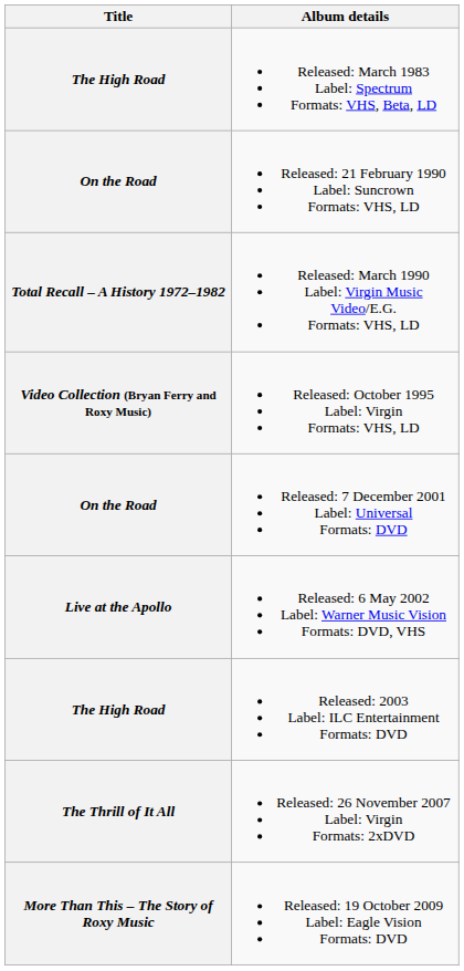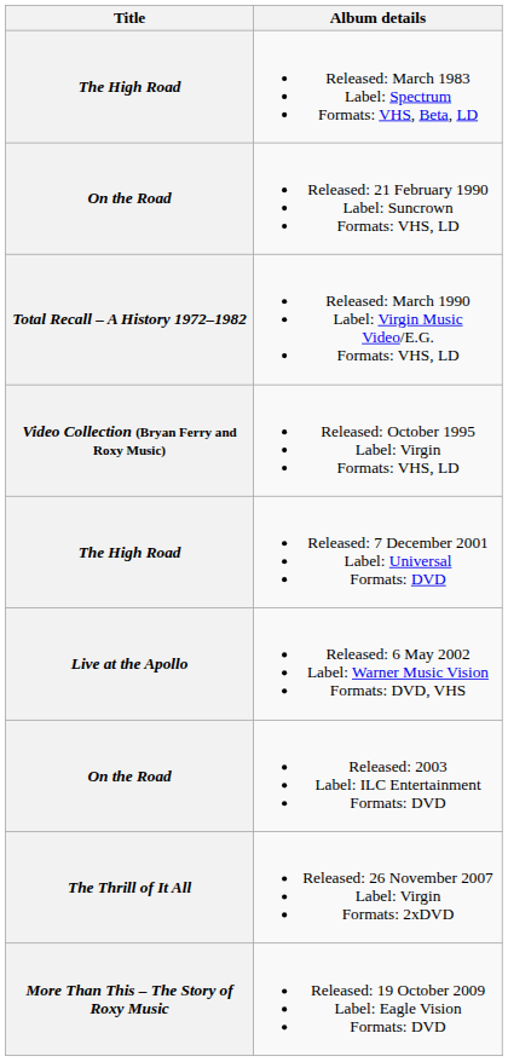Released: 7 December 2001 Label: Universal Formats: DVD | Title: On the Road -> The High Road
Released: 2003 Label: ILC Entertainment Formats: DVD | Title: The High Road -> On the Road
